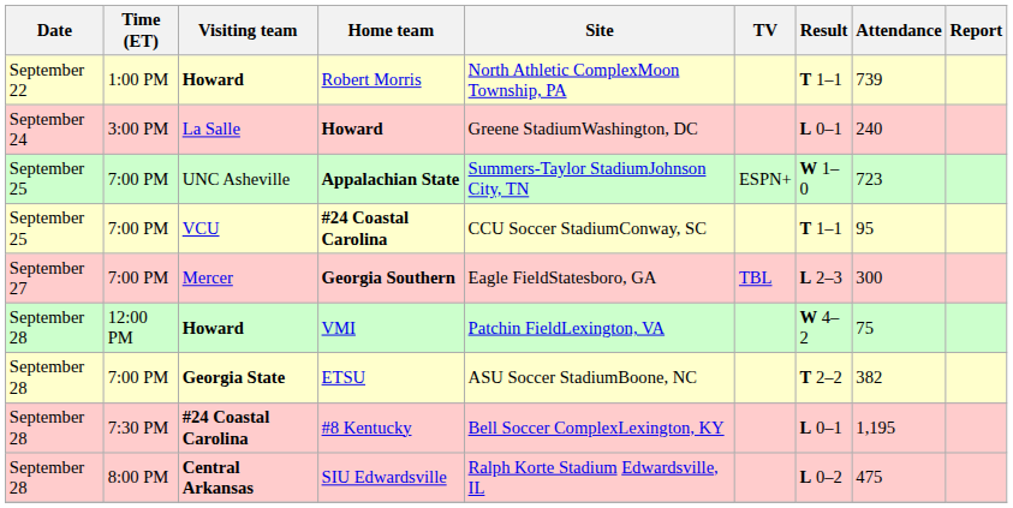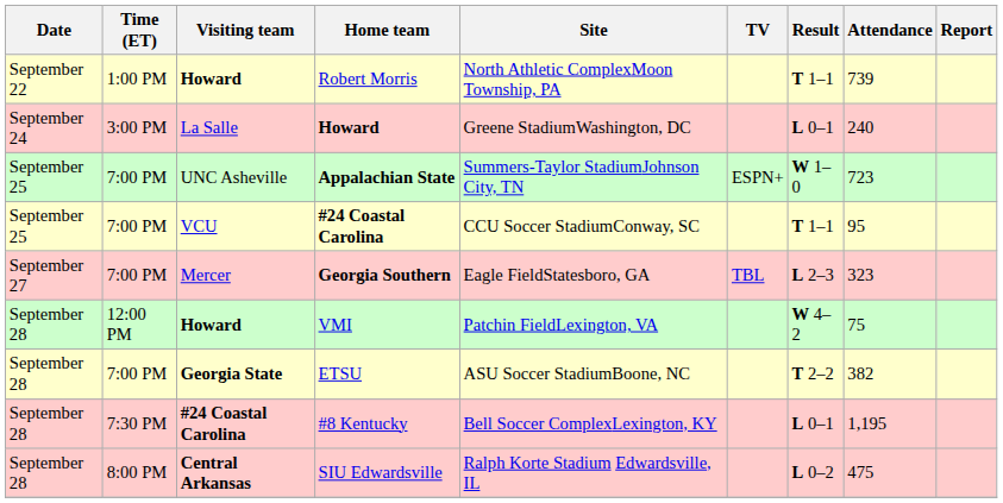Georgia Southern | Attendance: 300 -> 323
